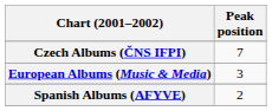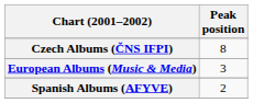Czech Albums (ČNS IFPI) | Peak position: 7 -> 8
